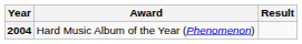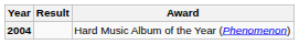columns swapped: Award <-> Result
